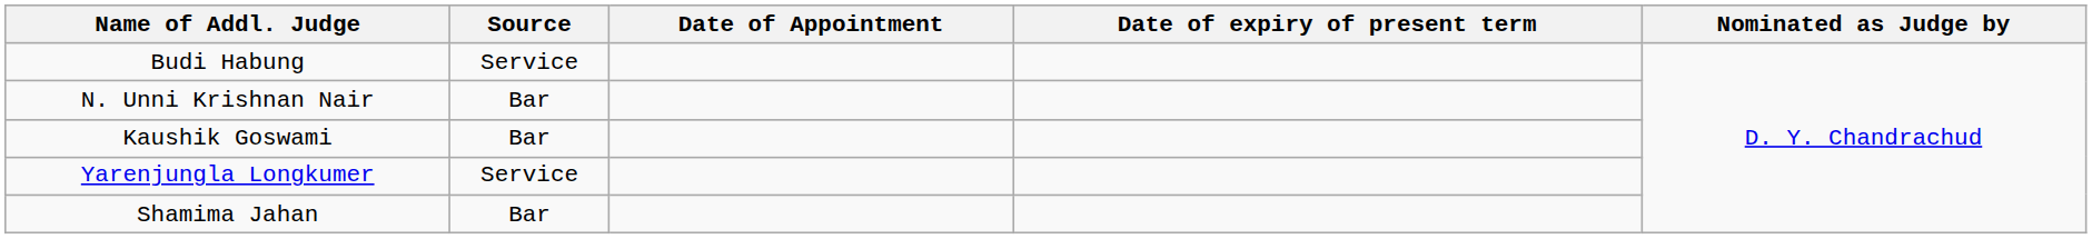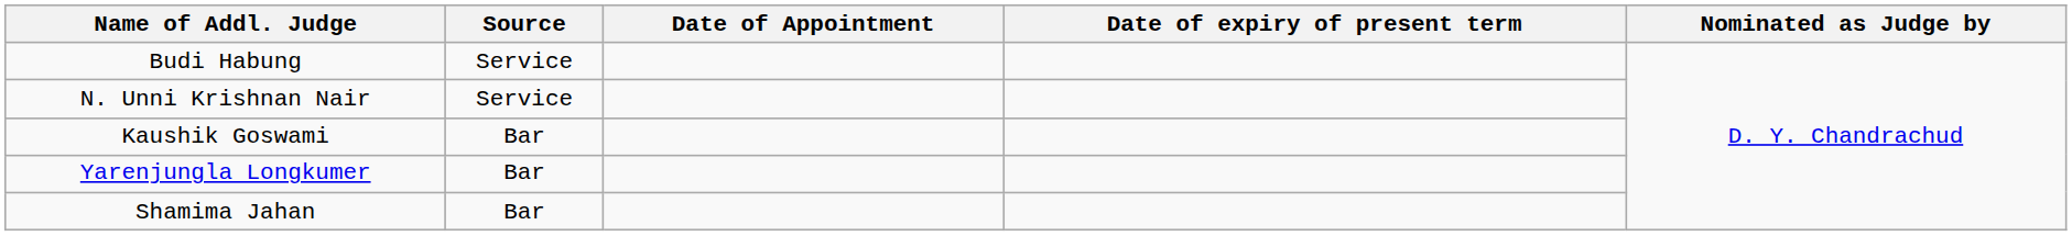N. Unni Krishnan Nair | Source: Bar -> Service
Yarenjungla Longkumer | Source: Service -> Bar
